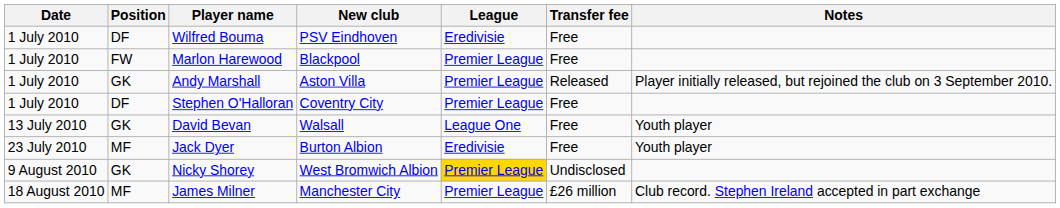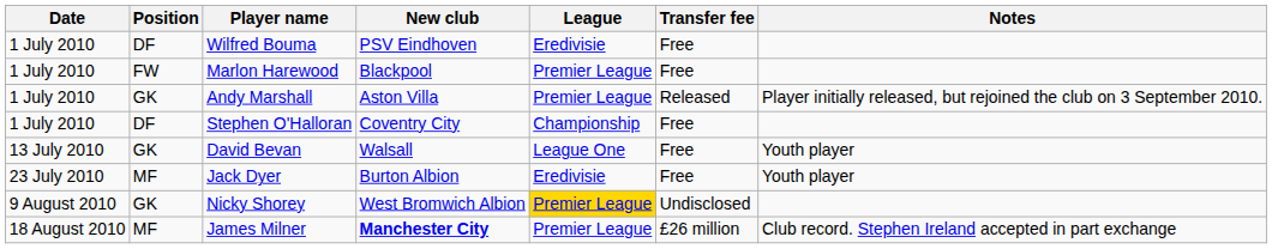Stephen O'Halloran | League: Premier League -> Championship
James Milner | New club: normal -> bold
